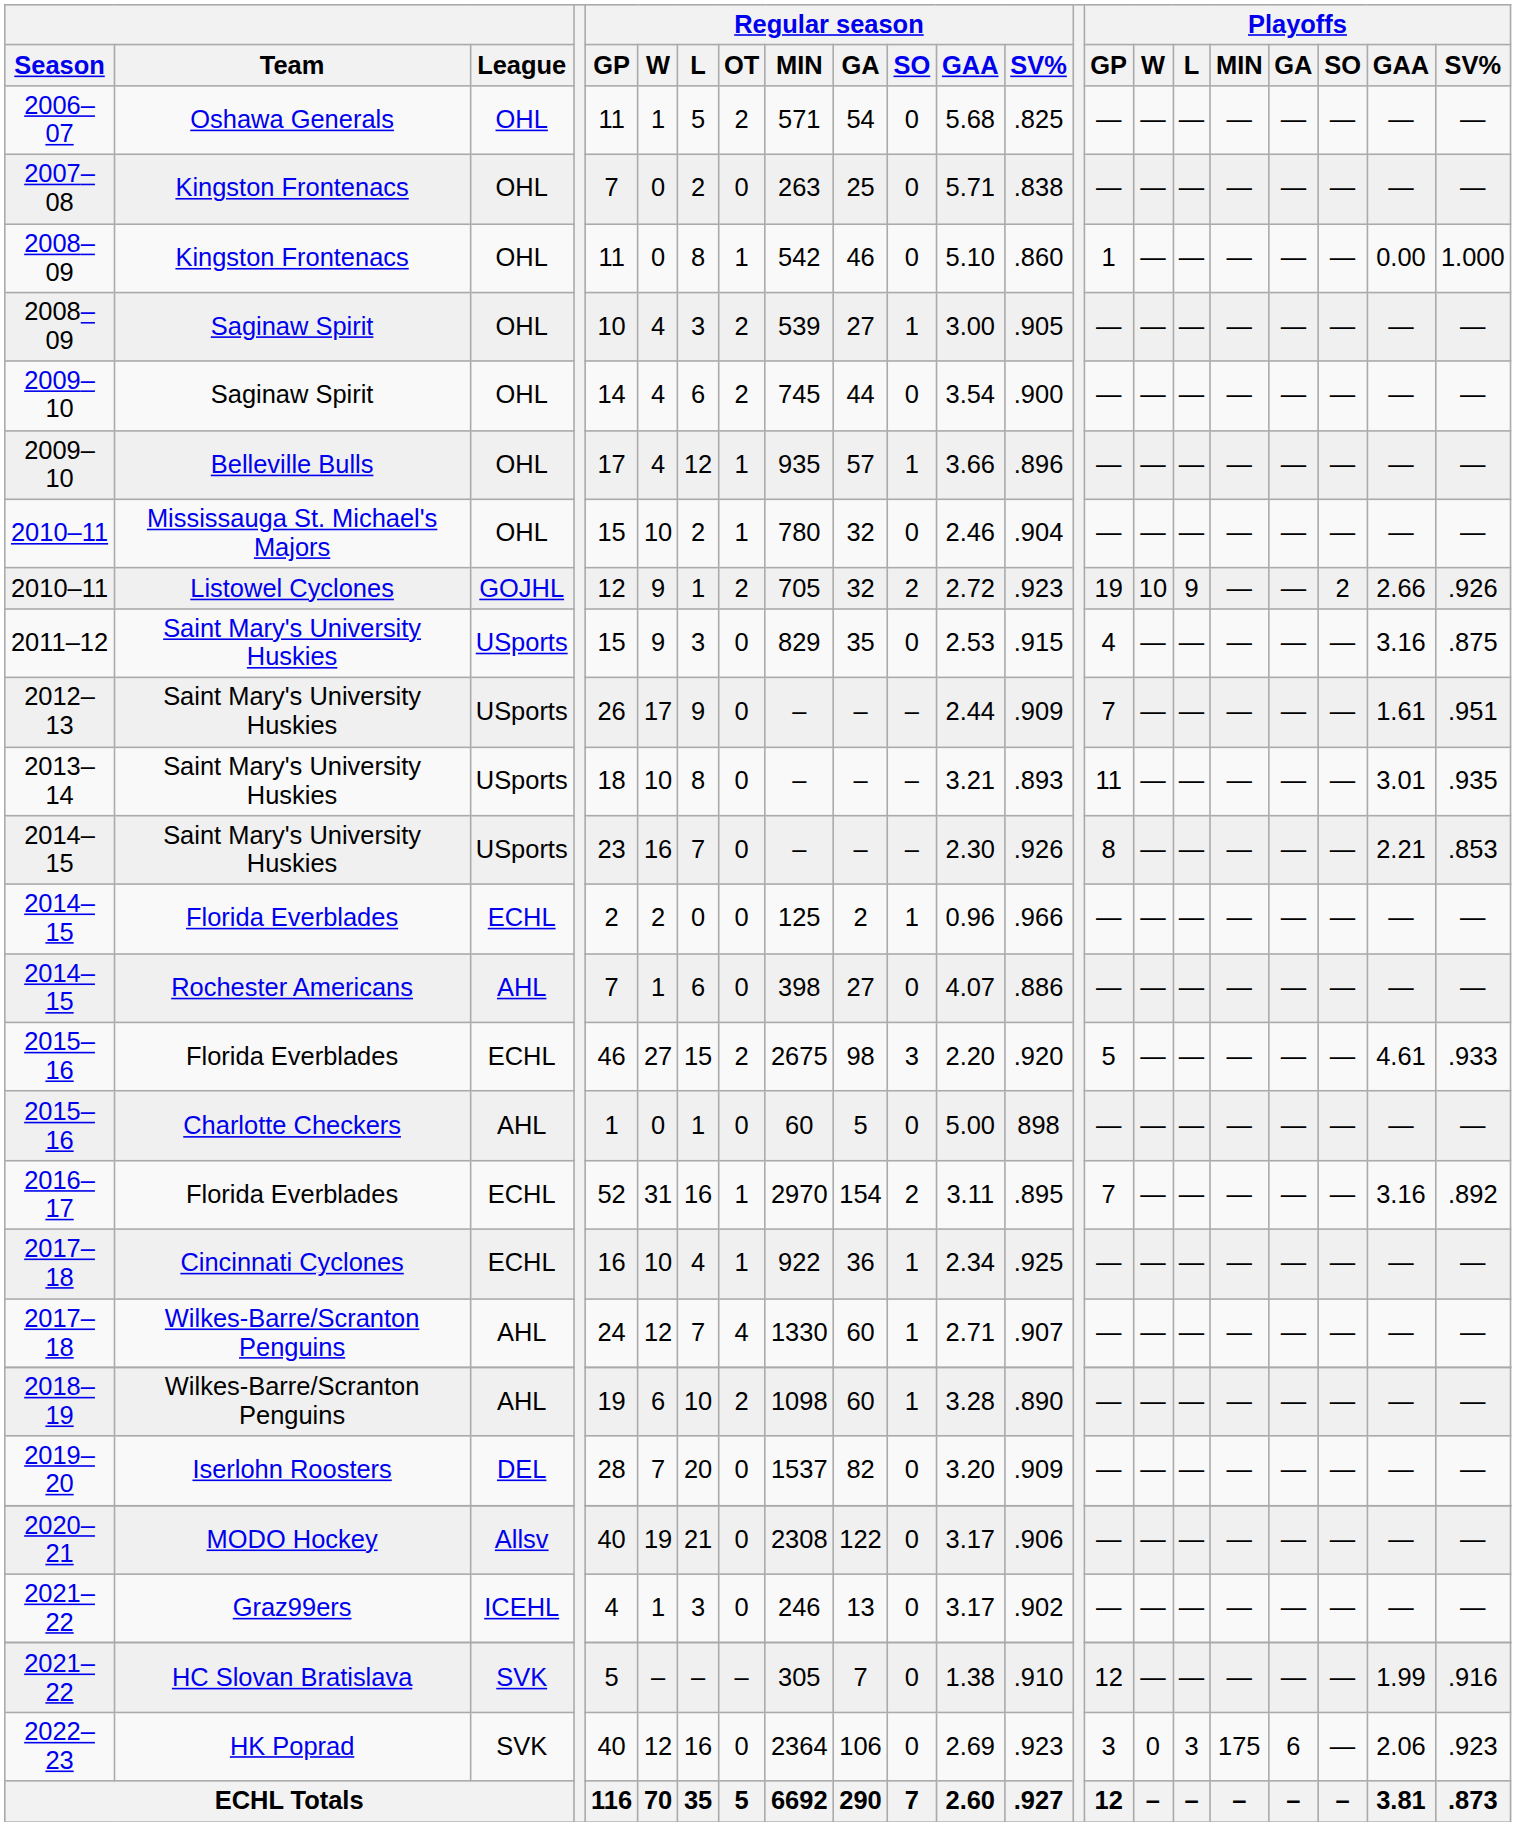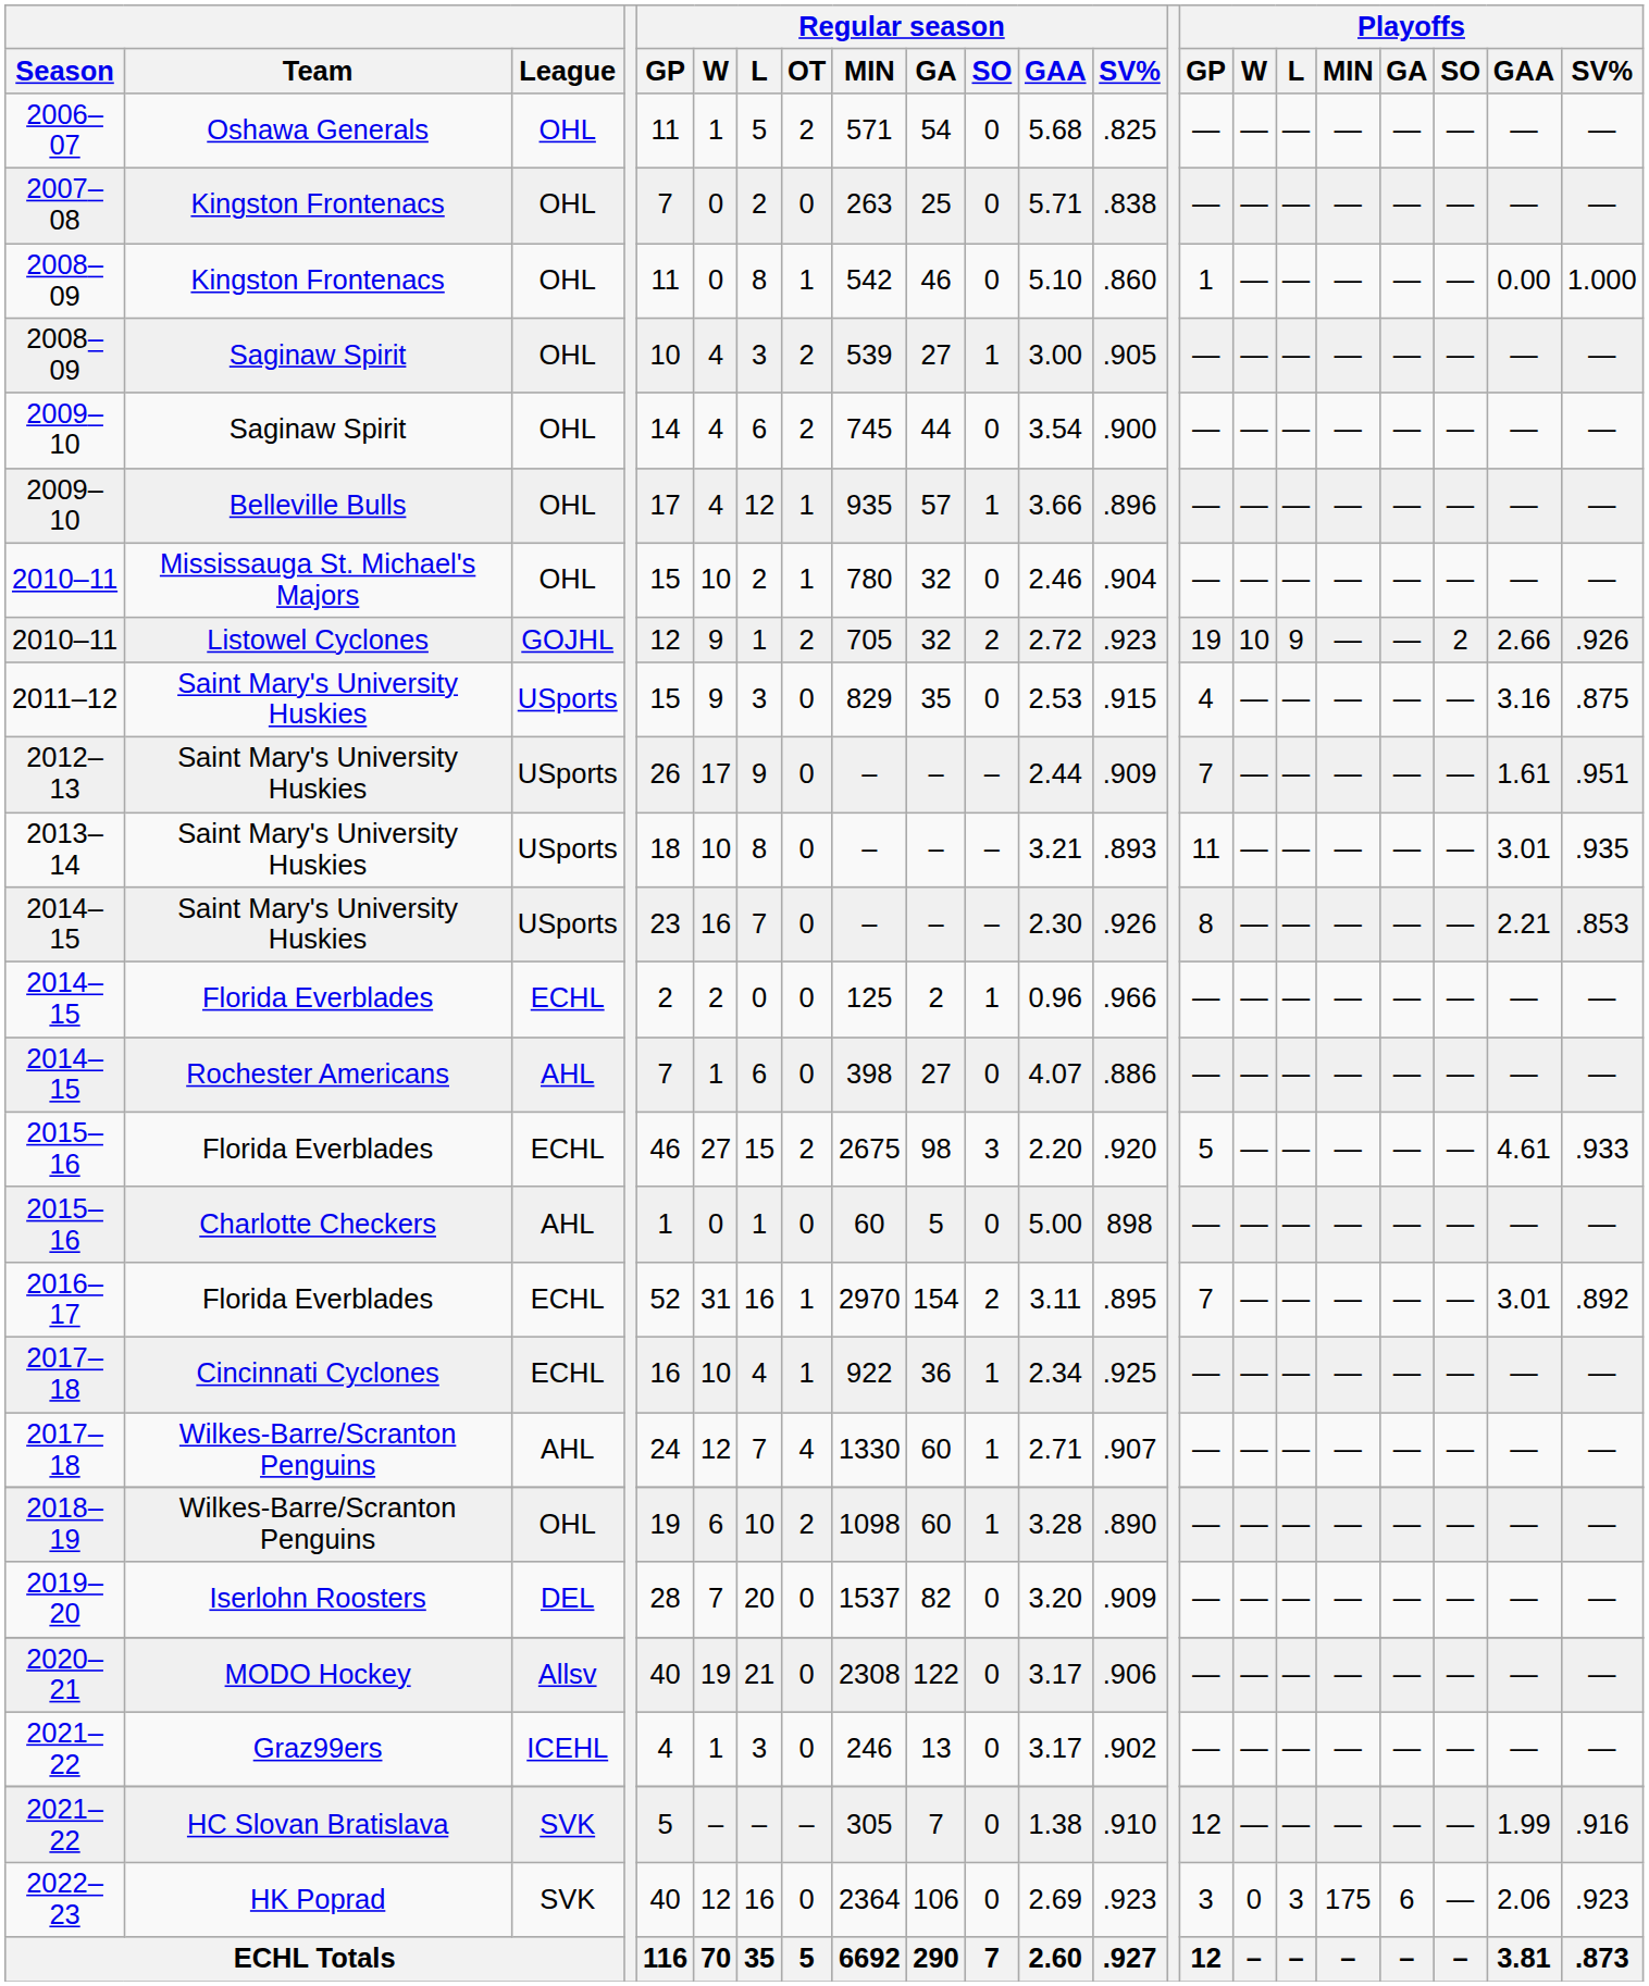2016–17 | Playoffs / GAA: 3.16 -> 3.01
2018–19 | League: AHL -> OHL
